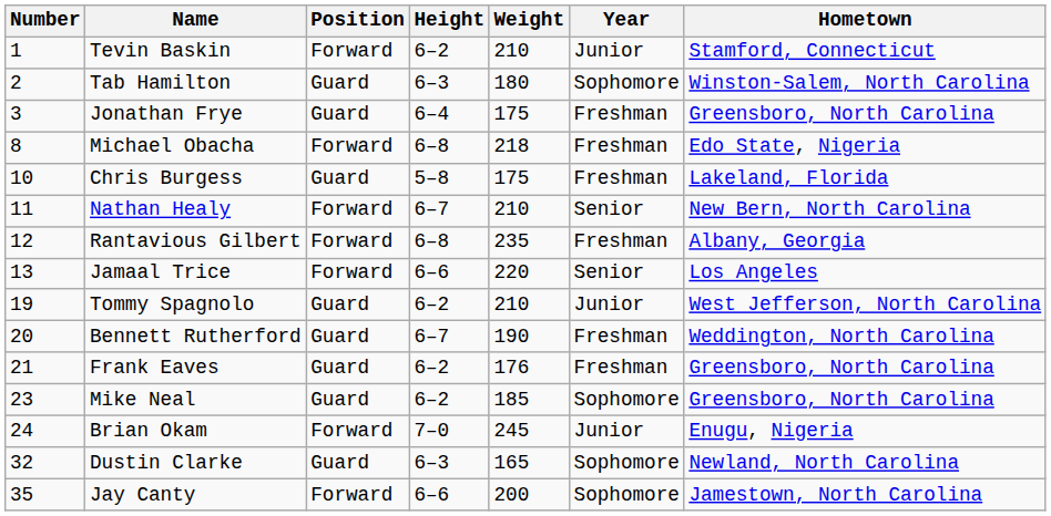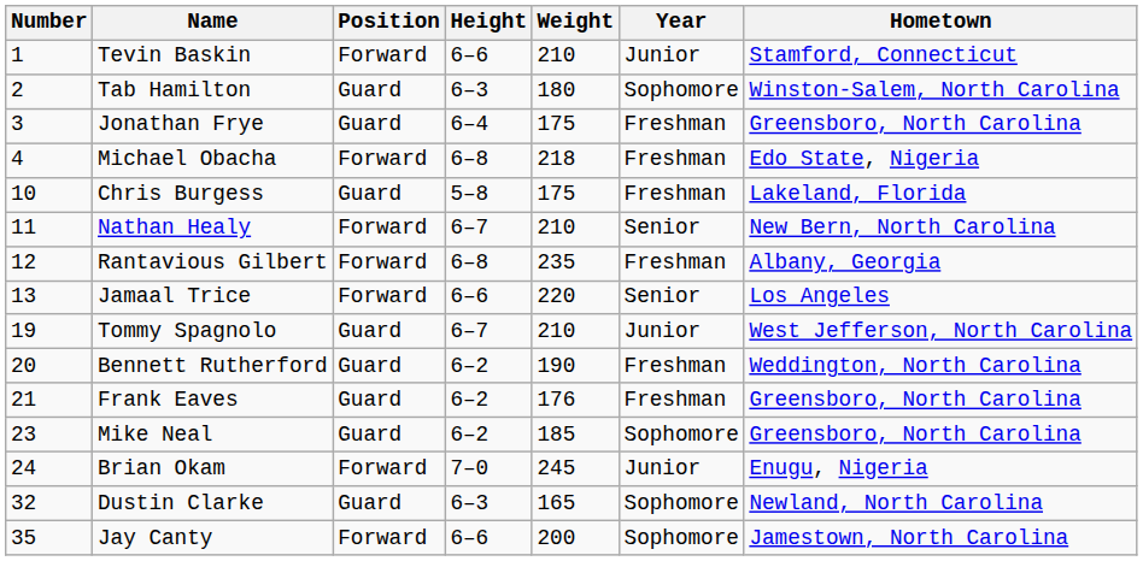Tevin Baskin | Height: 6–2 -> 6–6
Michael Obacha | Number: 8 -> 4
Tommy Spagnolo | Height: 6–2 -> 6–7
Bennett Rutherford | Height: 6–7 -> 6–2
